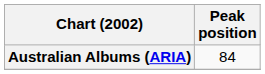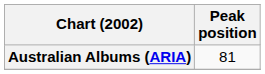Australian Albums (ARIA) | Peak position: 84 -> 81
